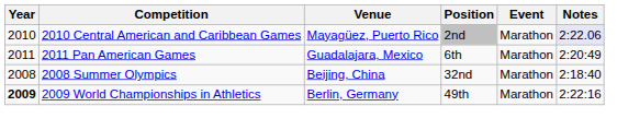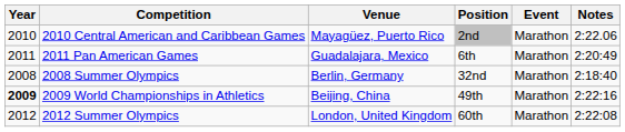2010 Central American and Caribbean Games | Notes: lavender background -> no background
2008 Summer Olympics | Venue: Beijing, China -> Berlin, Germany
2009 World Championships in Athletics | Venue: Berlin, Germany -> Beijing, China
+ row: 2012 | 2012 Summer Olympics | London, United Kingdom | 60th | Marathon | 2:22:08
